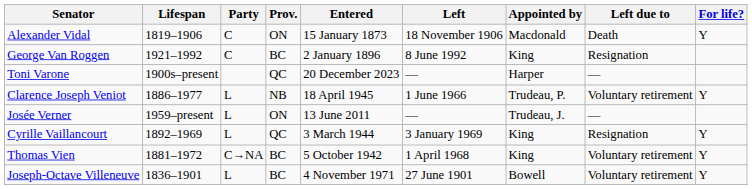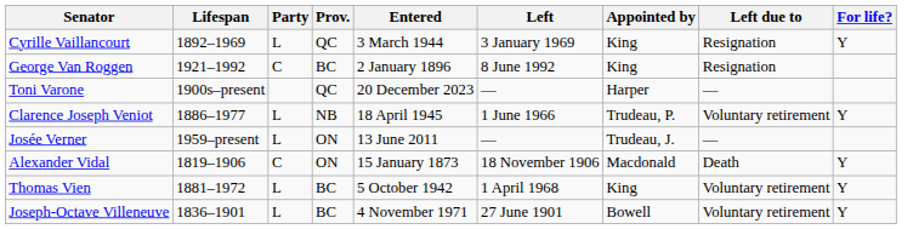rows swapped: Cyrille Vaillancourt <-> Alexander Vidal
Thomas Vien | Party: C→NA -> L
